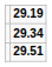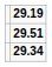rows swapped: 29.34 <-> 29.51
